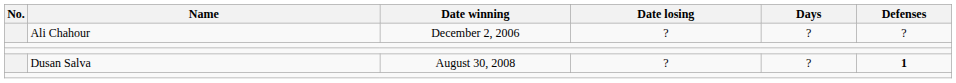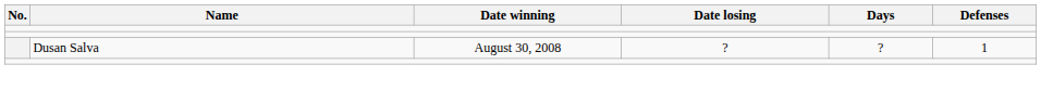- row: Ali Chahour | December 2, 2006 | ? | ? | ?
Dusan Salva | Defenses: bold -> normal
